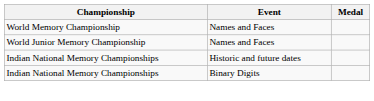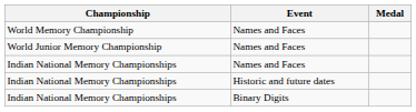+ row: Indian National Memory Championships | Names and Faces
